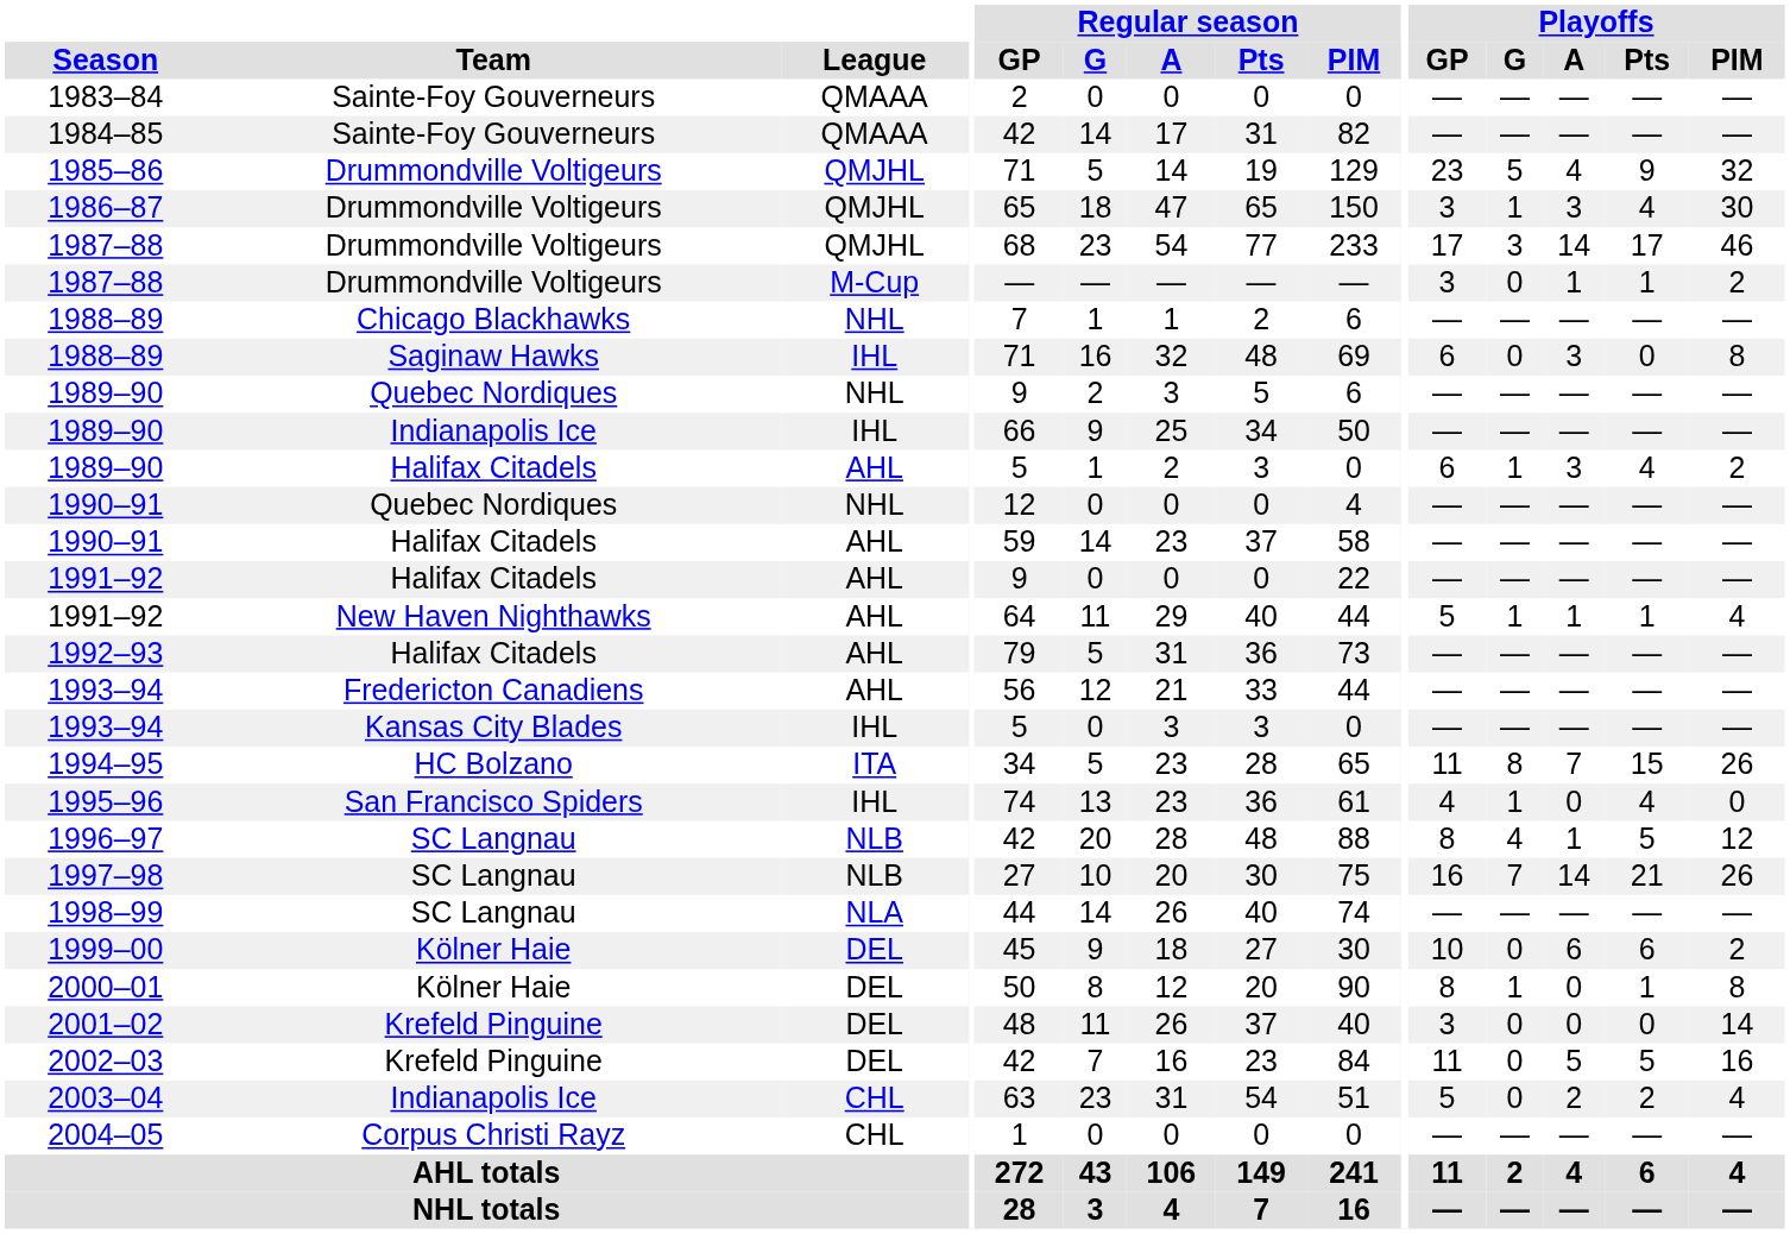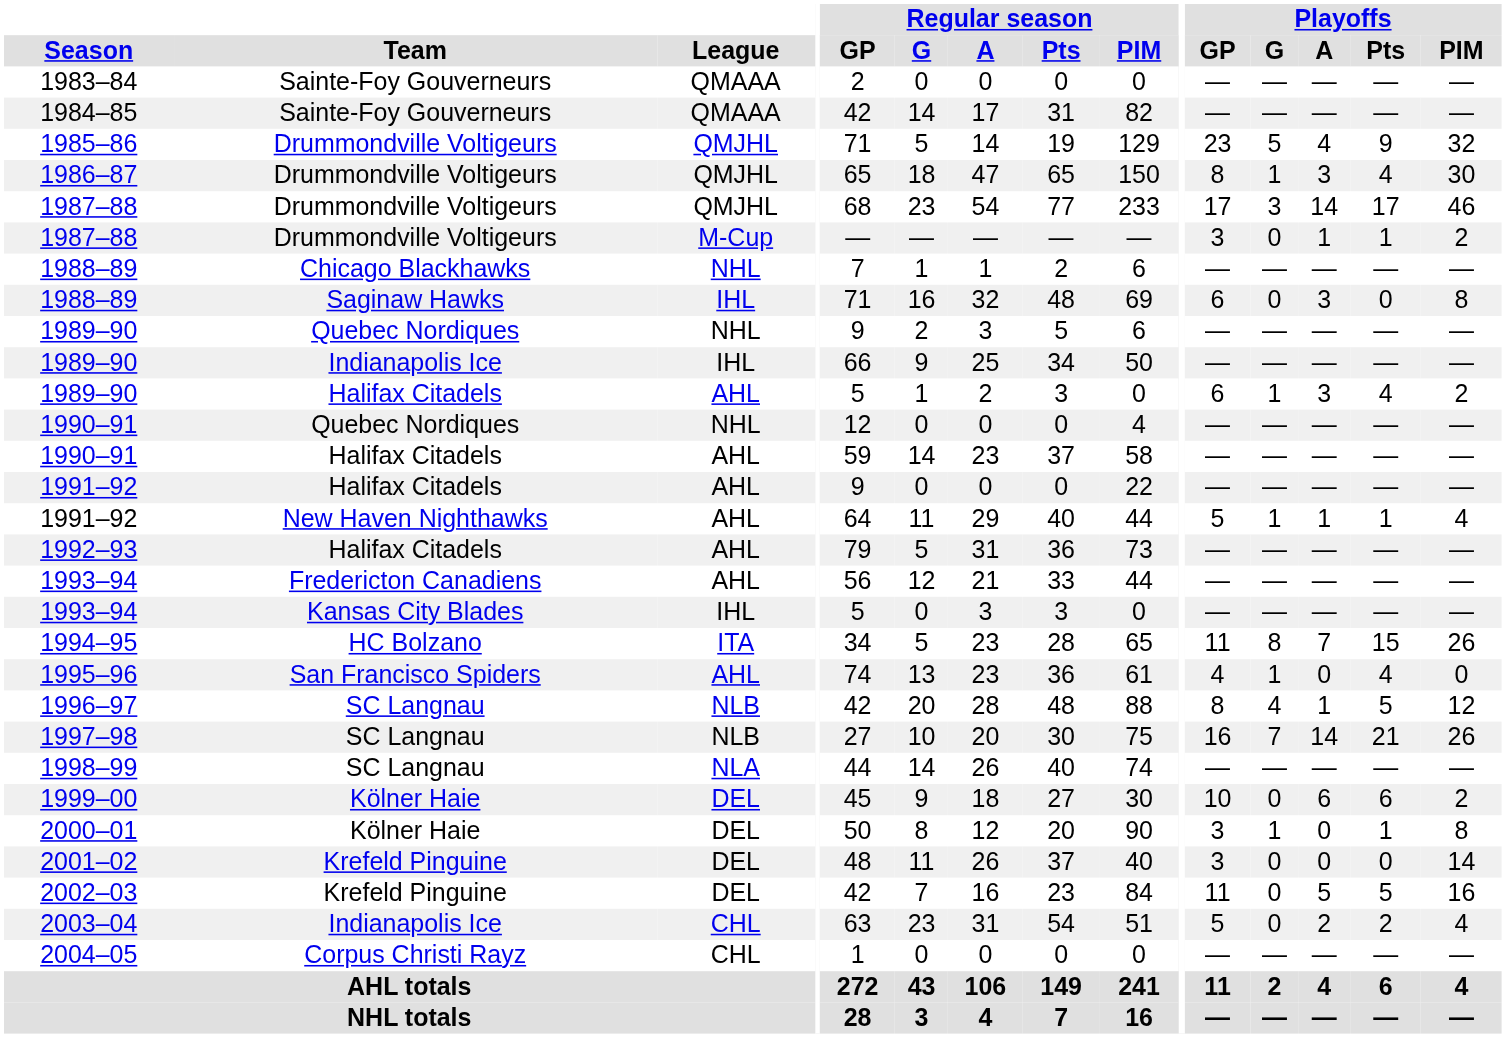1986–87 | Playoffs / GP: 3 -> 8
1995–96 | League: IHL -> AHL
2000–01 | Playoffs / GP: 8 -> 3
